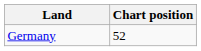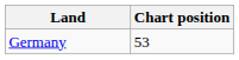Germany | Chart position: 52 -> 53
